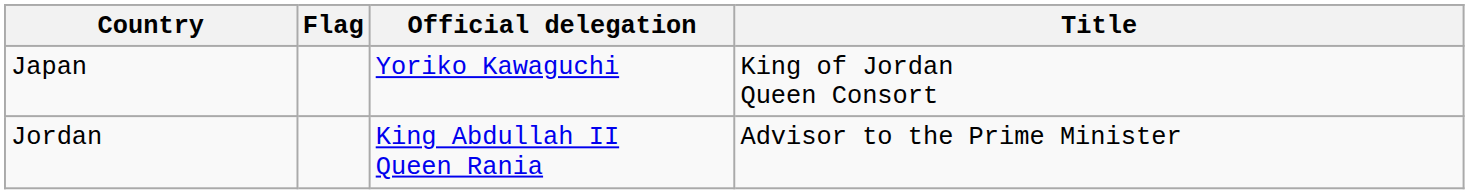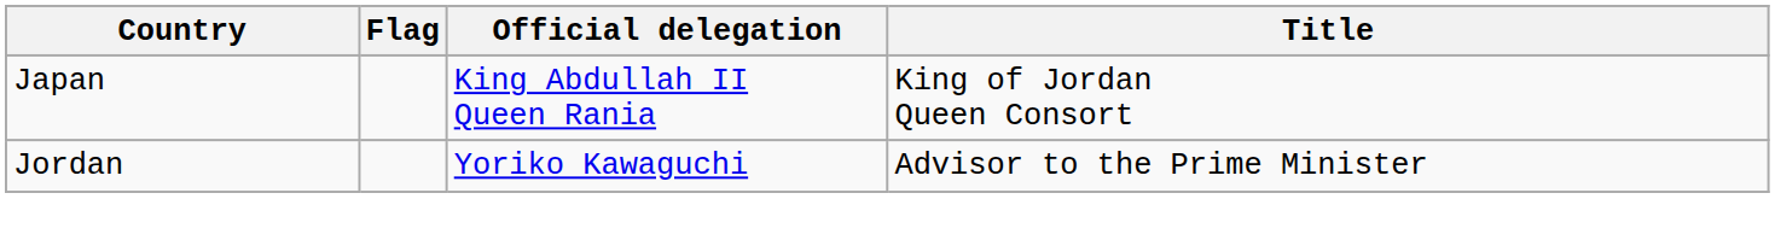Japan | Official delegation: Yoriko Kawaguchi -> King Abdullah II Queen Rania
Jordan | Official delegation: King Abdullah II Queen Rania -> Yoriko Kawaguchi
